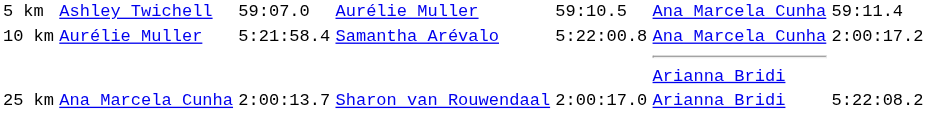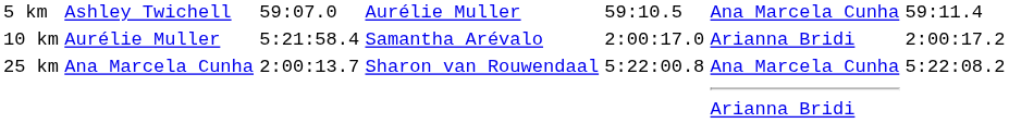10 km | column 5: 5:22:00.8 -> 2:00:17.0
10 km | column 6: Ana Marcela Cunha Arianna Bridi -> Arianna Bridi
25 km | column 5: 2:00:17.0 -> 5:22:00.8
25 km | column 6: Arianna Bridi -> Ana Marcela Cunha Arianna Bridi
